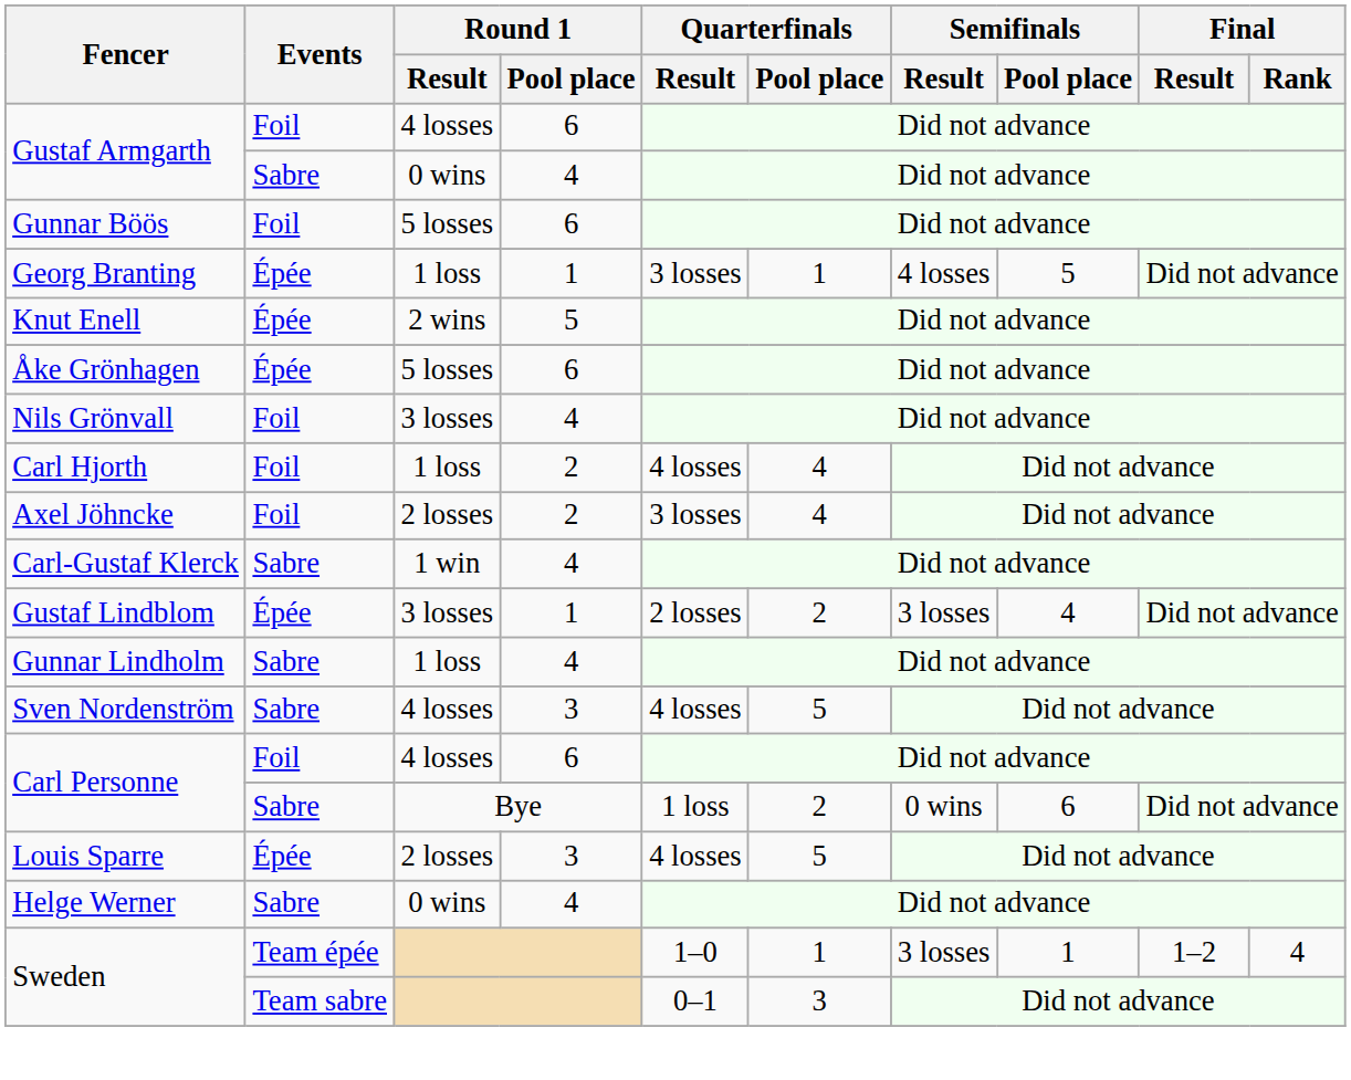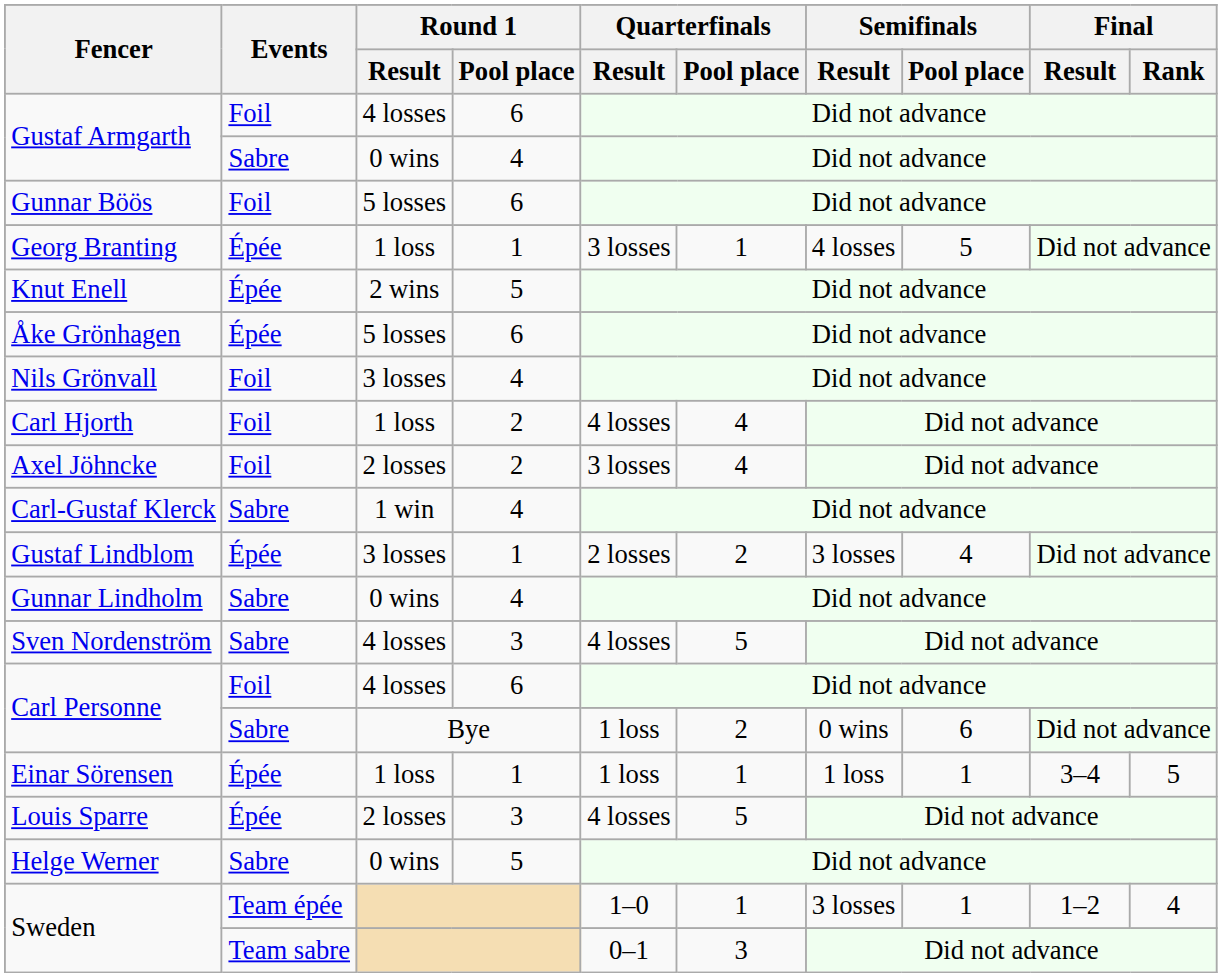Gunnar Lindholm | Round 1 / Result: 1 loss -> 0 wins
+ row: Einar Sörensen | Épée | 1 loss | 1 | 1 loss | 1 | 1 loss | 1 | 3–4 | 5
Helge Werner | Round 1 / Pool place: 4 -> 5
